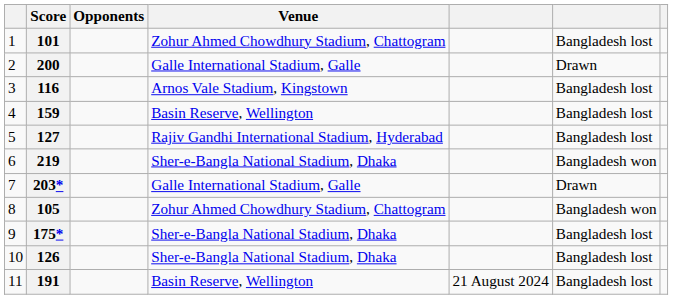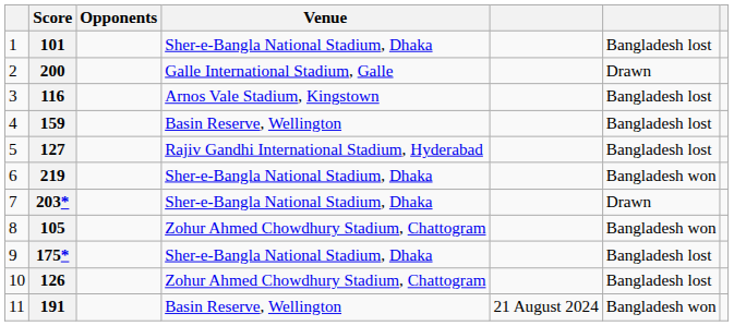101 | Venue: Zohur Ahmed Chowdhury Stadium, Chattogram -> Sher-e-Bangla National Stadium, Dhaka
203* | Venue: Galle International Stadium, Galle -> Sher-e-Bangla National Stadium, Dhaka
126 | Venue: Sher-e-Bangla National Stadium, Dhaka -> Zohur Ahmed Chowdhury Stadium, Chattogram
191 | column 6: Bangladesh lost -> Bangladesh won
